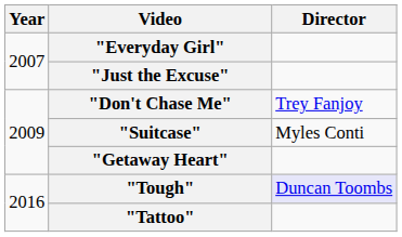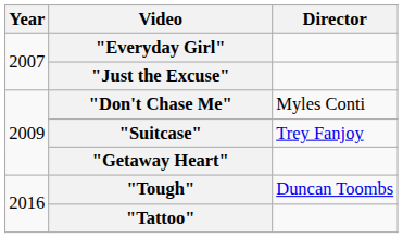"Don't Chase Me" | Director: Trey Fanjoy -> Myles Conti
"Suitcase" | Director: Myles Conti -> Trey Fanjoy
"Tough" | Director: lavender background -> no background
